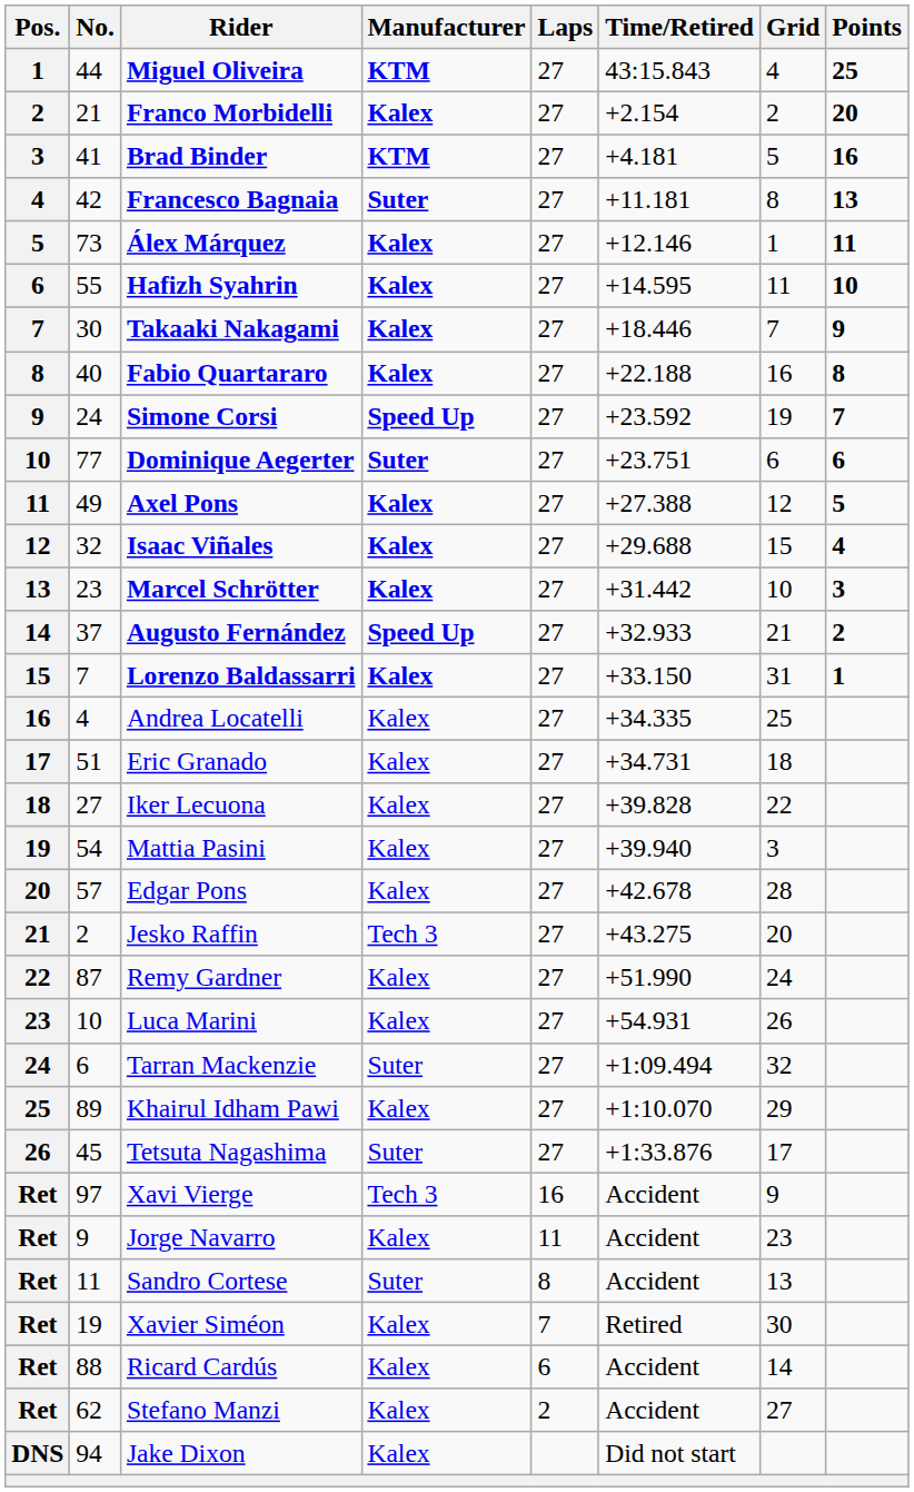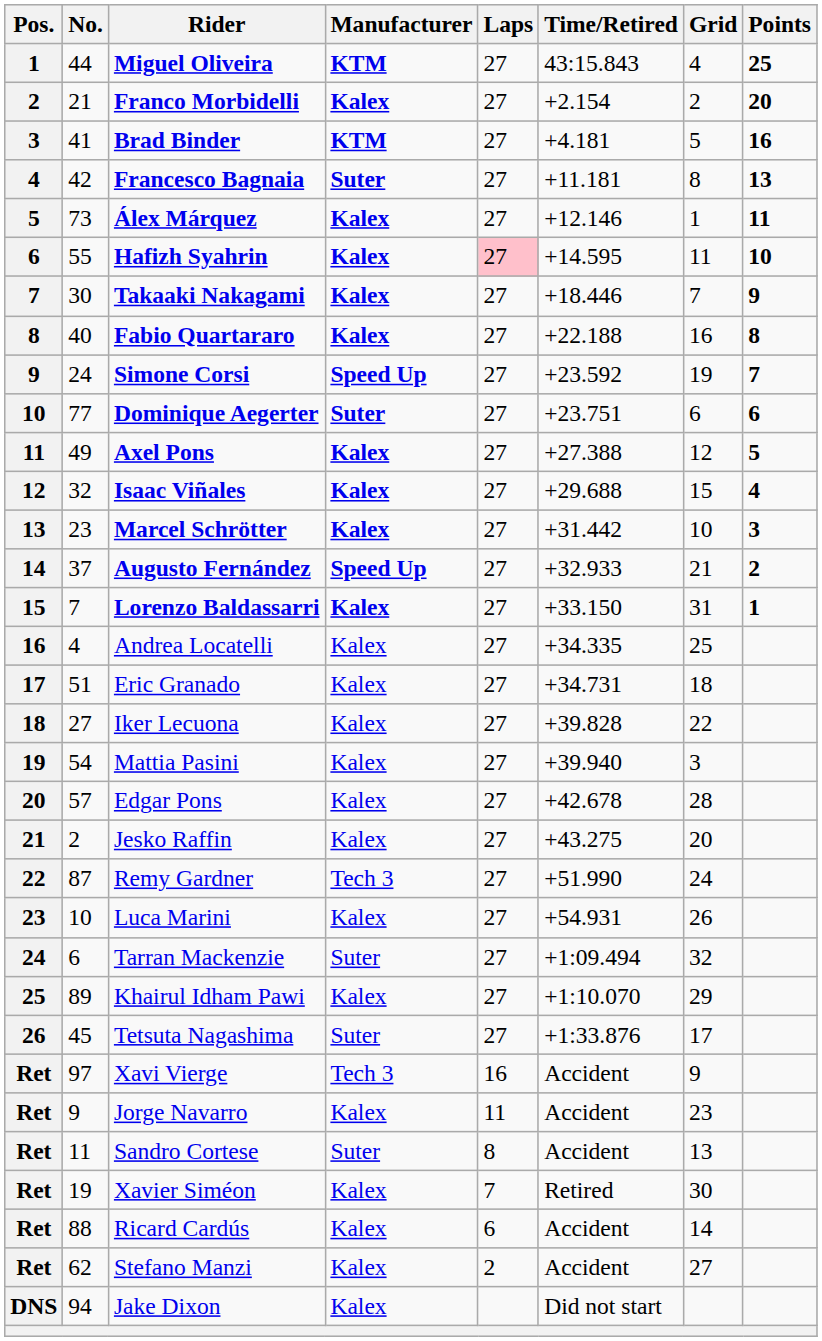Hafizh Syahrin | Laps: no background -> pink background
Jesko Raffin | Manufacturer: Tech 3 -> Kalex
Remy Gardner | Manufacturer: Kalex -> Tech 3
